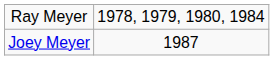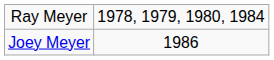Joey Meyer | column 2: 1987 -> 1986
